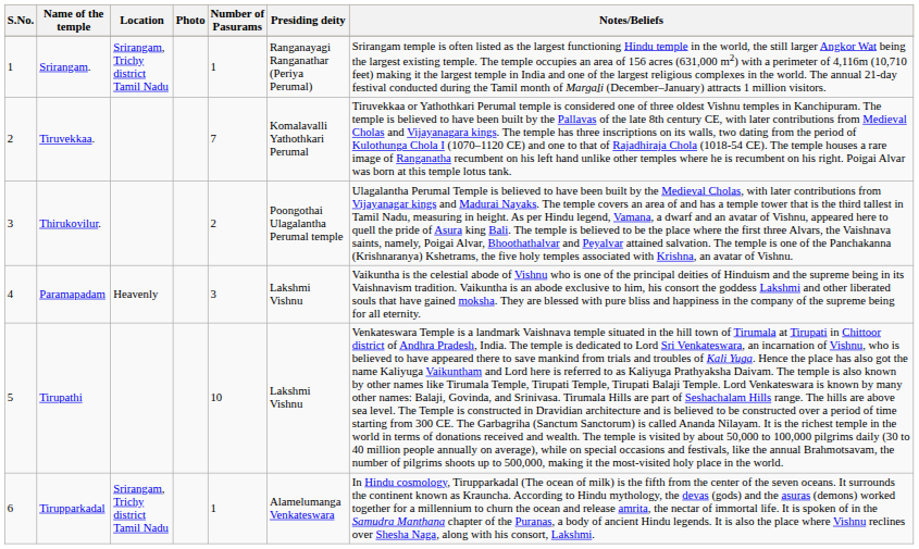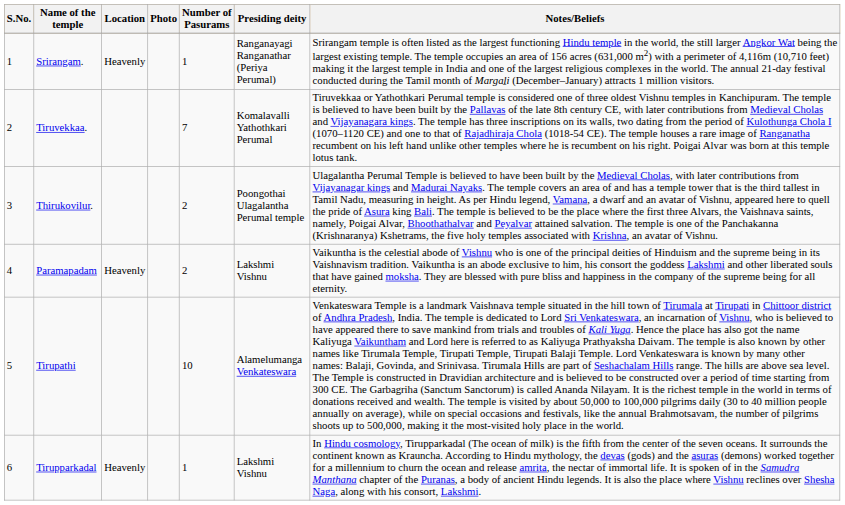Srirangam. | Location: Srirangam, Trichy district Tamil Nadu -> Heavenly
Paramapadam | Number of Pasurams: 3 -> 2
Tirupathi | Presiding deity: Lakshmi Vishnu -> Alamelumanga Venkateswara
Tirupparkadal | Location: Srirangam, Trichy district Tamil Nadu -> Heavenly
Tirupparkadal | Presiding deity: Alamelumanga Venkateswara -> Lakshmi Vishnu
